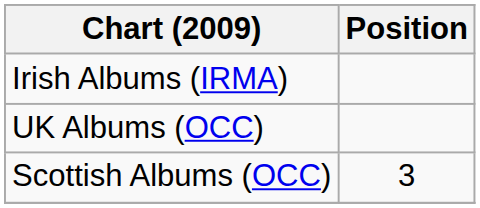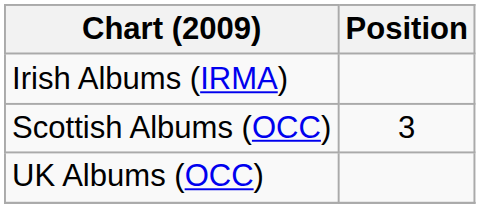rows swapped: Scottish Albums (OCC) <-> UK Albums (OCC)
